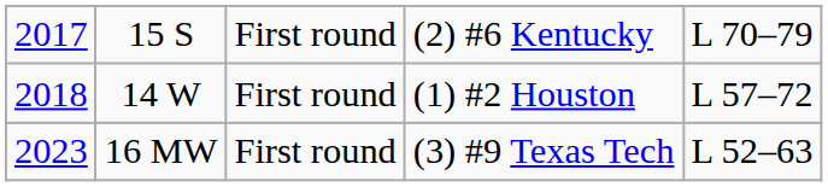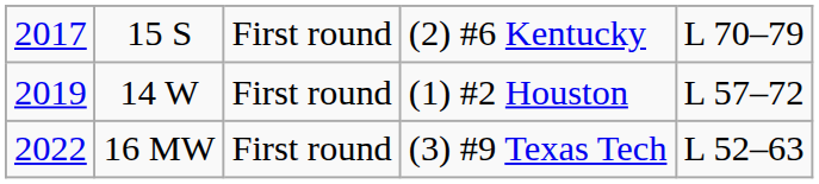14 W | column 1: 2018 -> 2019
16 MW | column 1: 2023 -> 2022
